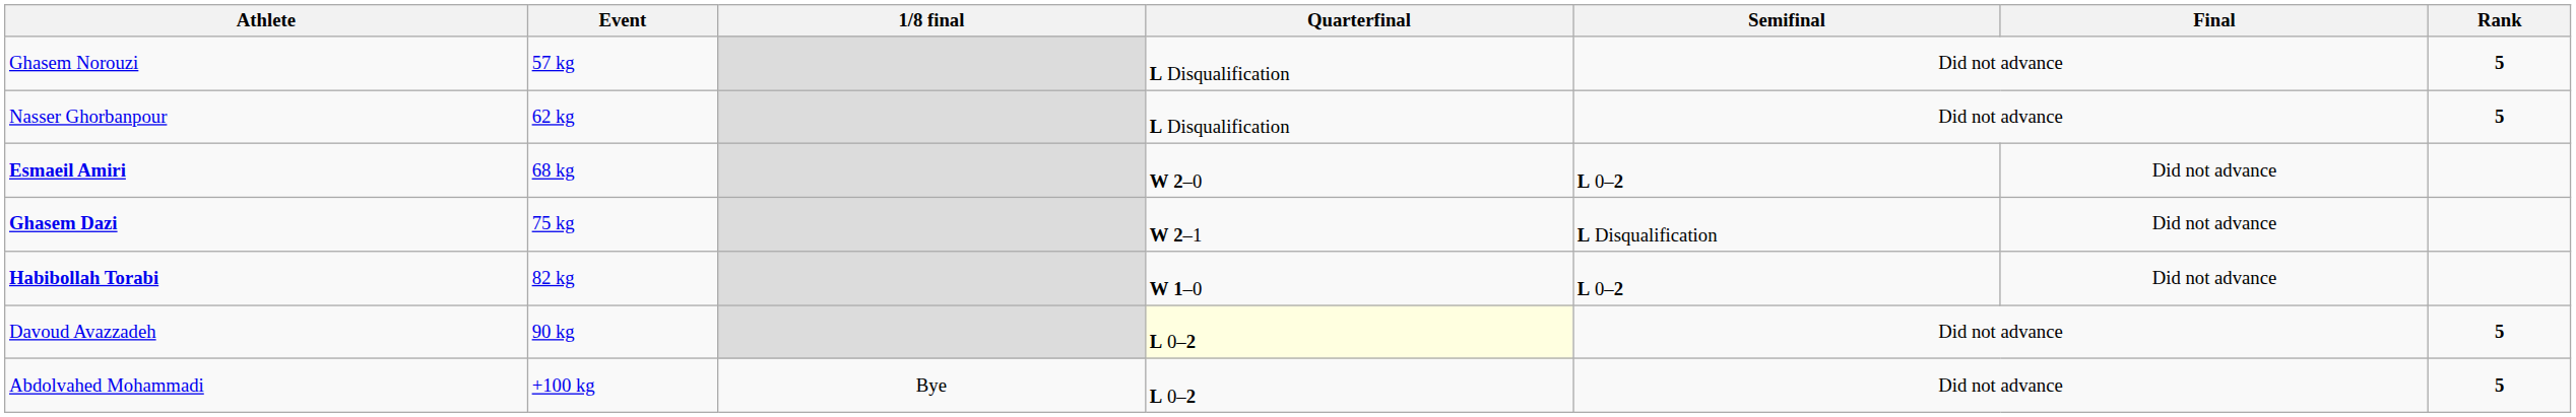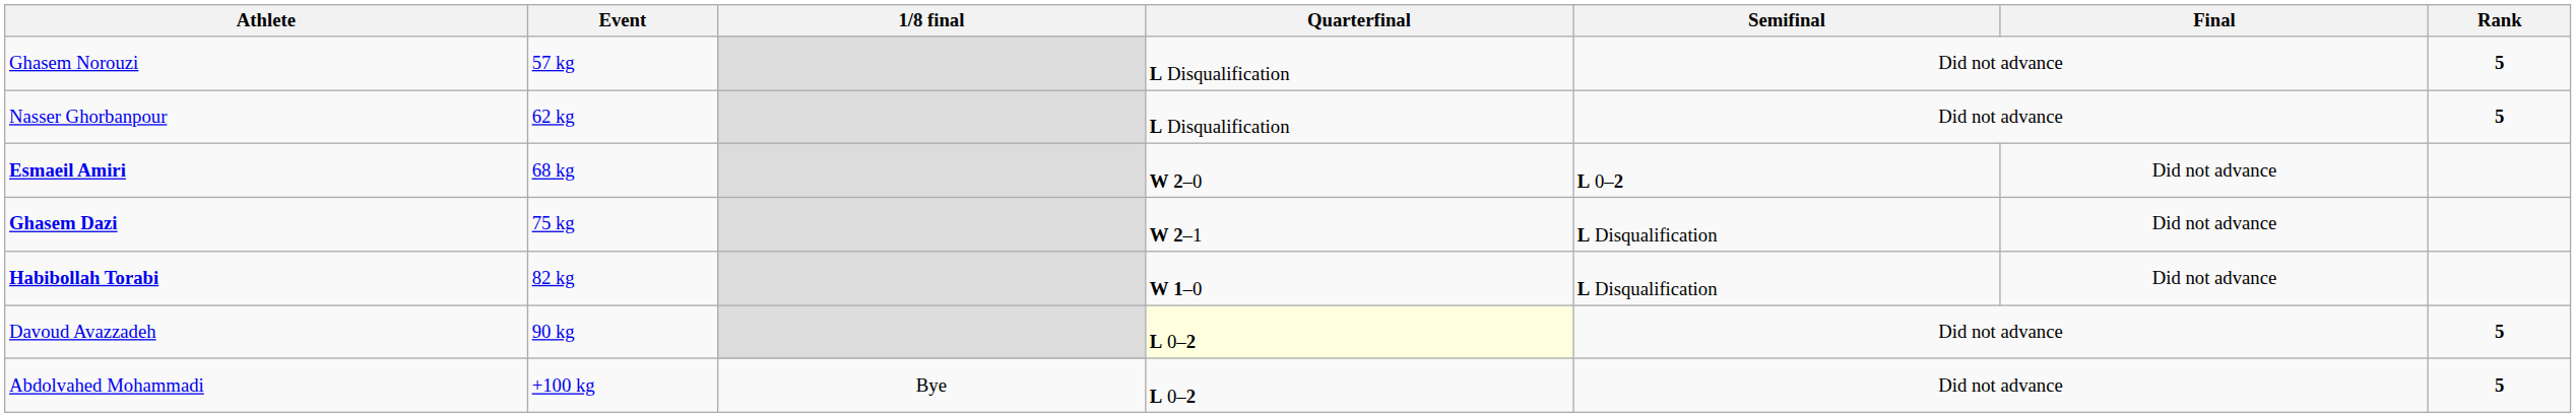Habibollah Torabi | Semifinal: L 0–2 -> L Disqualification
